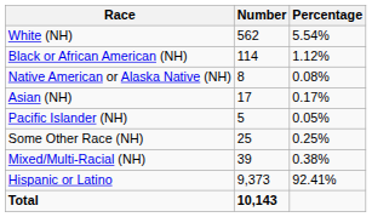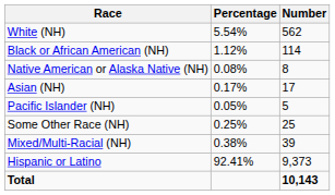columns swapped: Number <-> Percentage
